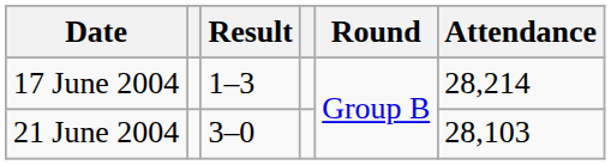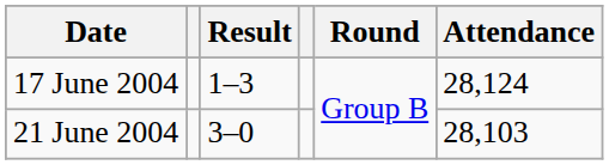17 June 2004 | Attendance: 28,214 -> 28,124
